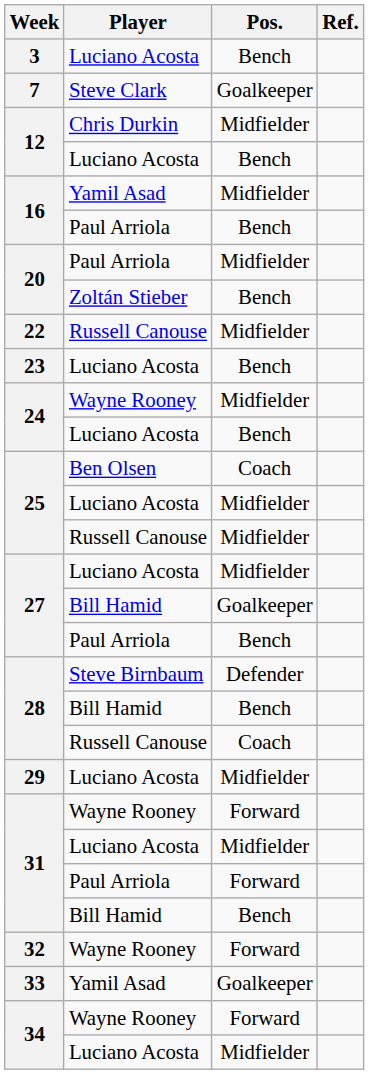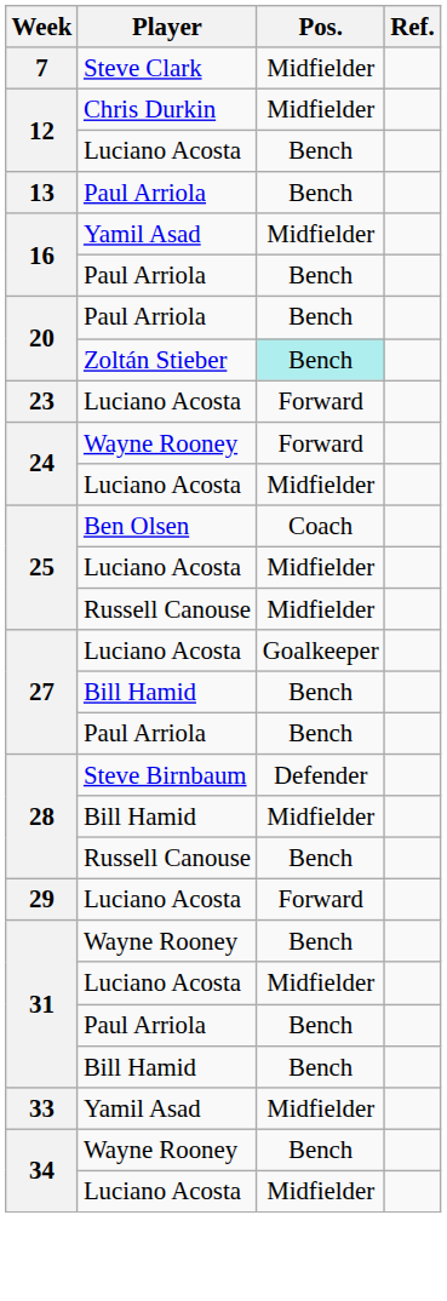- row: 3 | Luciano Acosta | Bench
7 | Pos.: Goalkeeper -> Midfielder
+ row: 13 | Paul Arriola | Bench
20 / Paul Arriola | Pos.: Midfielder -> Bench
20 / Zoltán Stieber | Pos.: no background -> paleturquoise background
- row: 22 | Russell Canouse | Midfielder
23 | Pos.: Bench -> Forward
24 / Wayne Rooney | Pos.: Midfielder -> Forward
24 / Luciano Acosta | Pos.: Bench -> Midfielder
27 / Luciano Acosta | Pos.: Midfielder -> Goalkeeper
27 / Bill Hamid | Pos.: Goalkeeper -> Bench
28 / Bill Hamid | Pos.: Bench -> Midfielder
28 / Russell Canouse | Pos.: Coach -> Bench
29 | Pos.: Midfielder -> Forward
31 / Wayne Rooney | Pos.: Forward -> Bench
31 / Paul Arriola | Pos.: Forward -> Bench
- row: 32 | Wayne Rooney | Forward
33 | Pos.: Goalkeeper -> Midfielder
34 / Wayne Rooney | Pos.: Forward -> Bench
